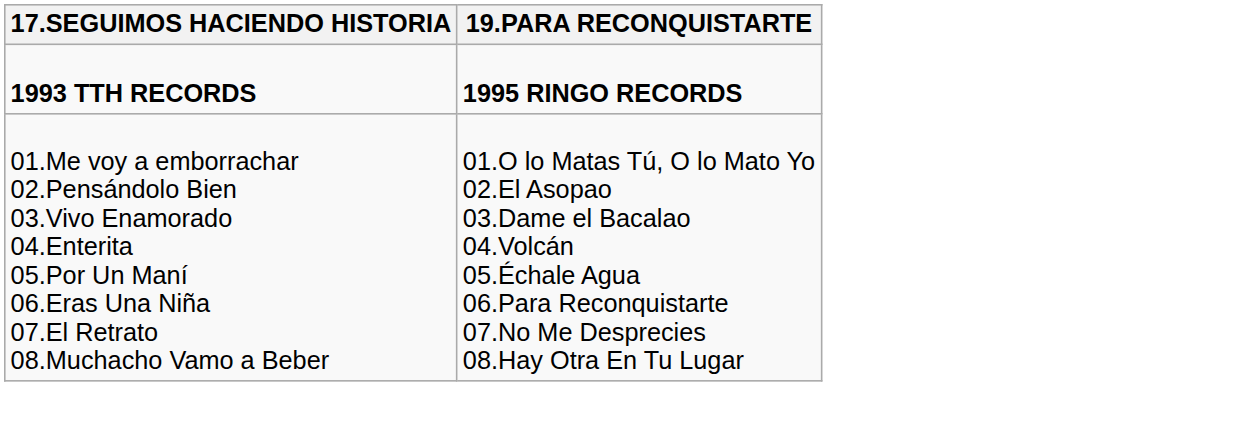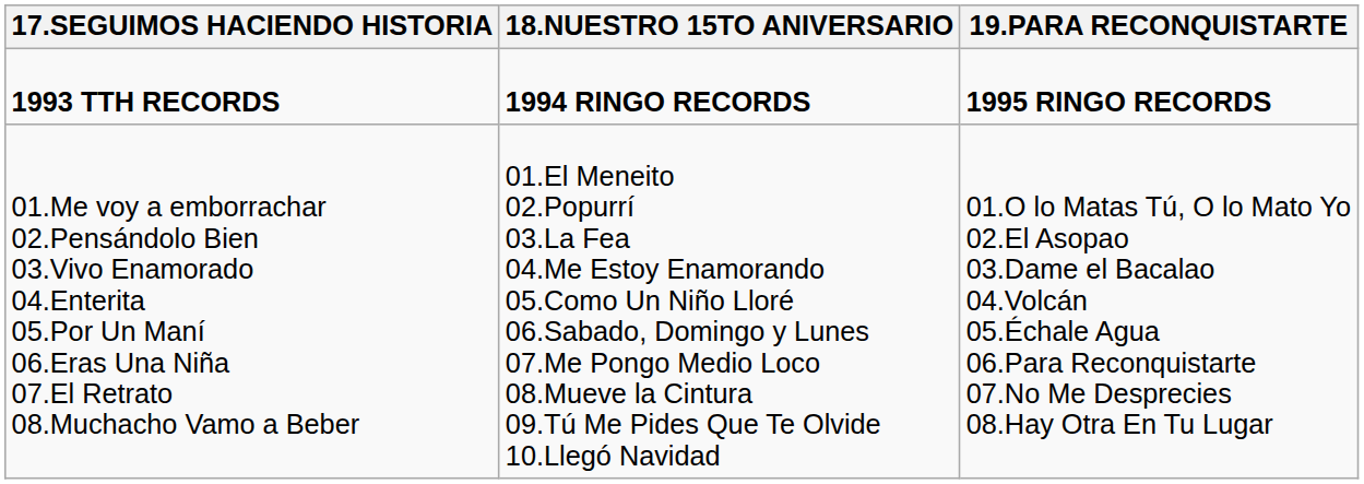+ column: 18.NUESTRO 15TO ANIVERSARIO | 1994 RINGO RECORDS | 01.El Meneito 02.Popurrí 03.La Fea 04.Me Estoy Enamorando 05.Como Un Niño Lloré 06.Sabado, Domingo y Lunes 07.Me Pongo Medio Loco 08.Mueve la Cintura 09.Tú Me Pides Que Te Olvide 10.Llegó Navidad
